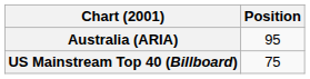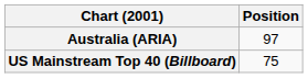Australia (ARIA) | Position: 95 -> 97
